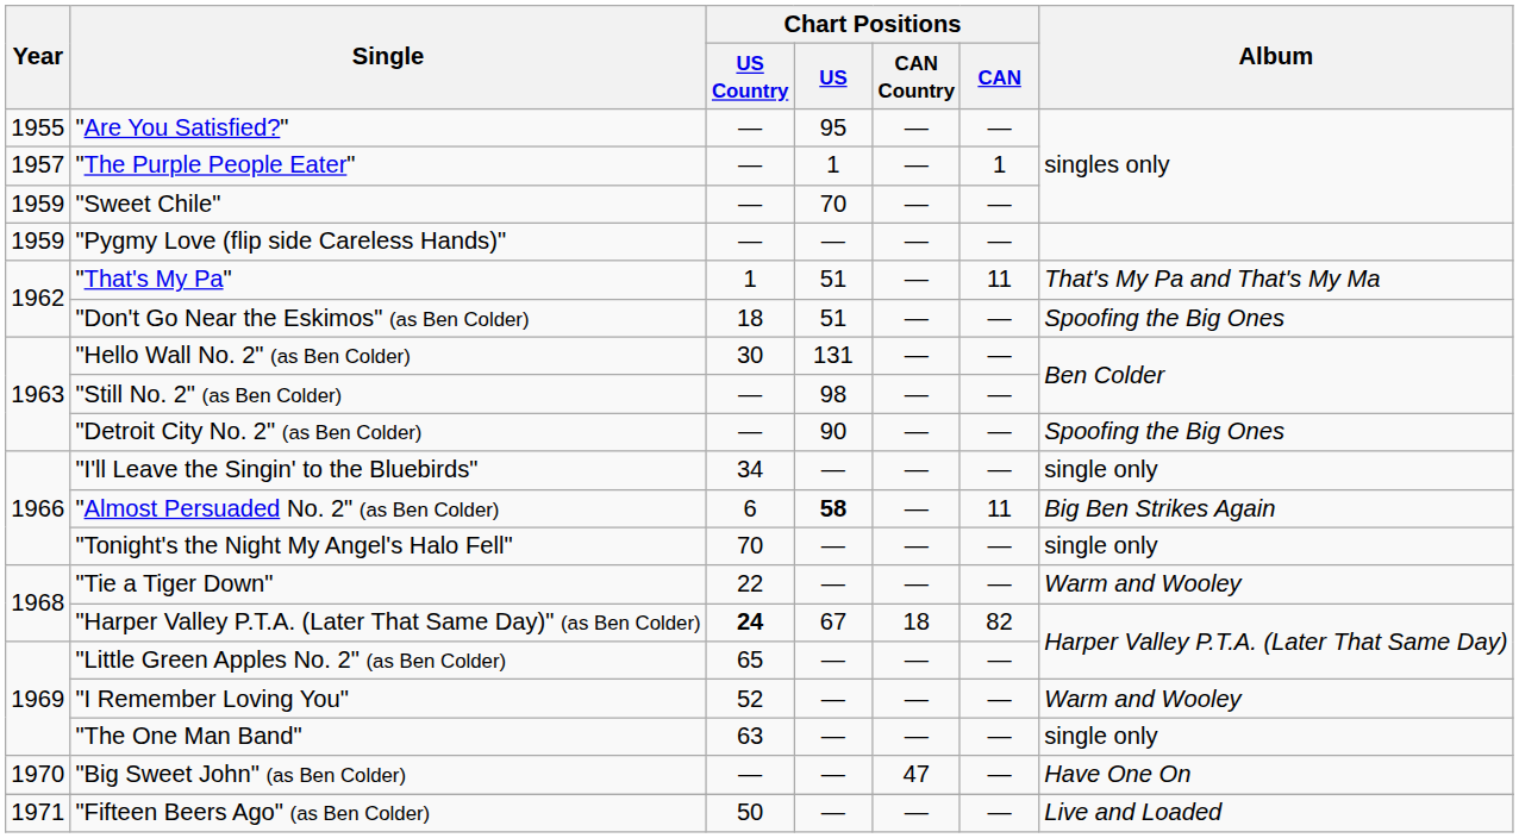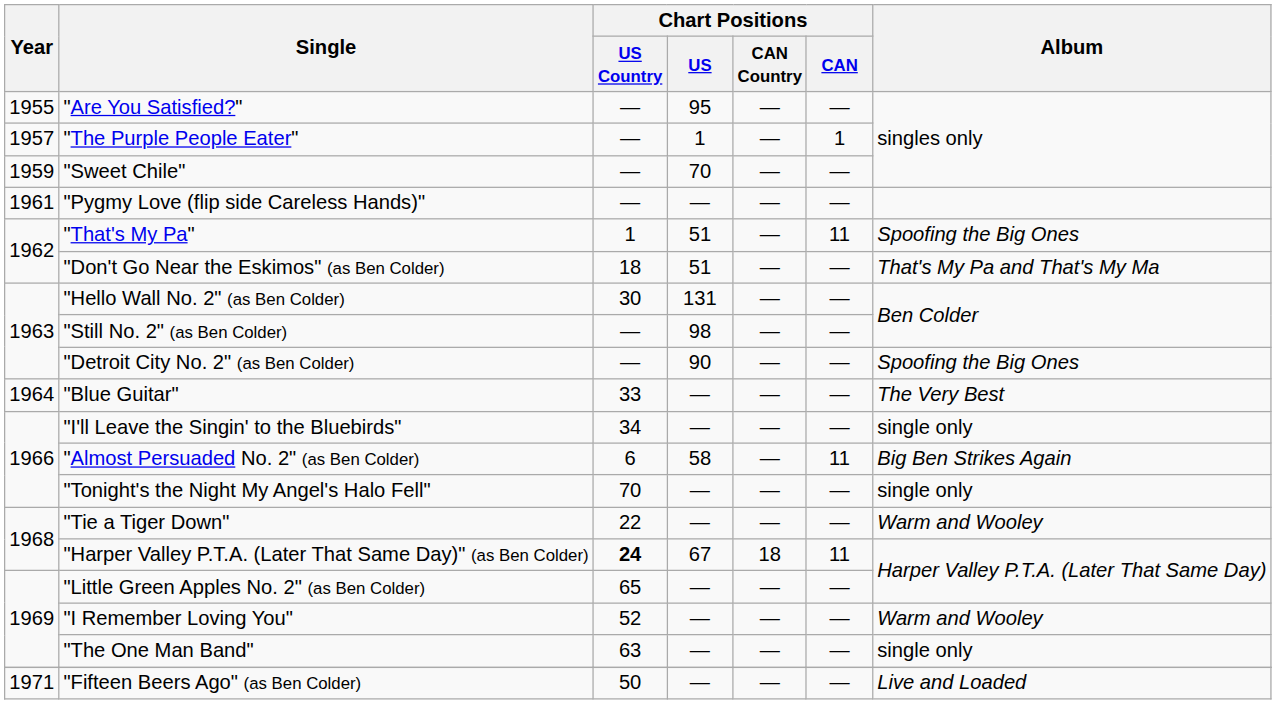"Pygmy Love (flip side Careless Hands)" | Year: 1959 -> 1961
"That's My Pa" | Album: That's My Pa and That's My Ma -> Spoofing the Big Ones
"Don't Go Near the Eskimos" (as Ben Colder) | Album: Spoofing the Big Ones -> That's My Pa and That's My Ma
+ row: 1964 | "Blue Guitar" | 33 | — | — | — | The Very Best
"Almost Persuaded No. 2" (as Ben Colder) | Chart Positions / US: bold -> normal
"Harper Valley P.T.A. (Later That Same Day)" (as Ben Colder) | Chart Positions / CAN: 82 -> 11
- row: 1970 | "Big Sweet John" (as Ben Colder) | — | — | 47 | — | Have One On
